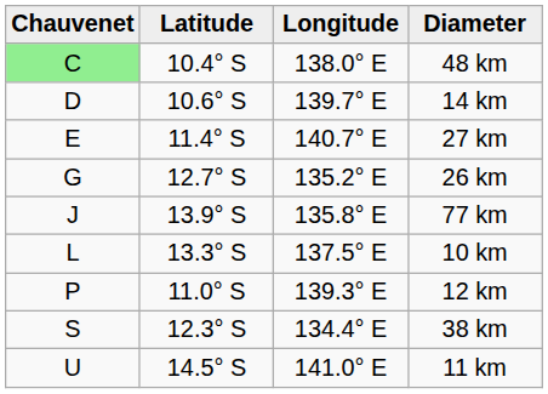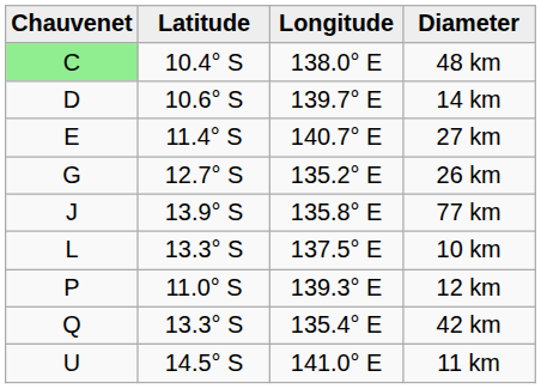+ row: Q | 13.3° S | 135.4° E | 42 km
- row: S | 12.3° S | 134.4° E | 38 km
